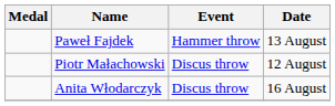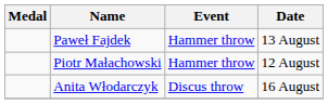Piotr Małachowski | Event: Discus throw -> Hammer throw
